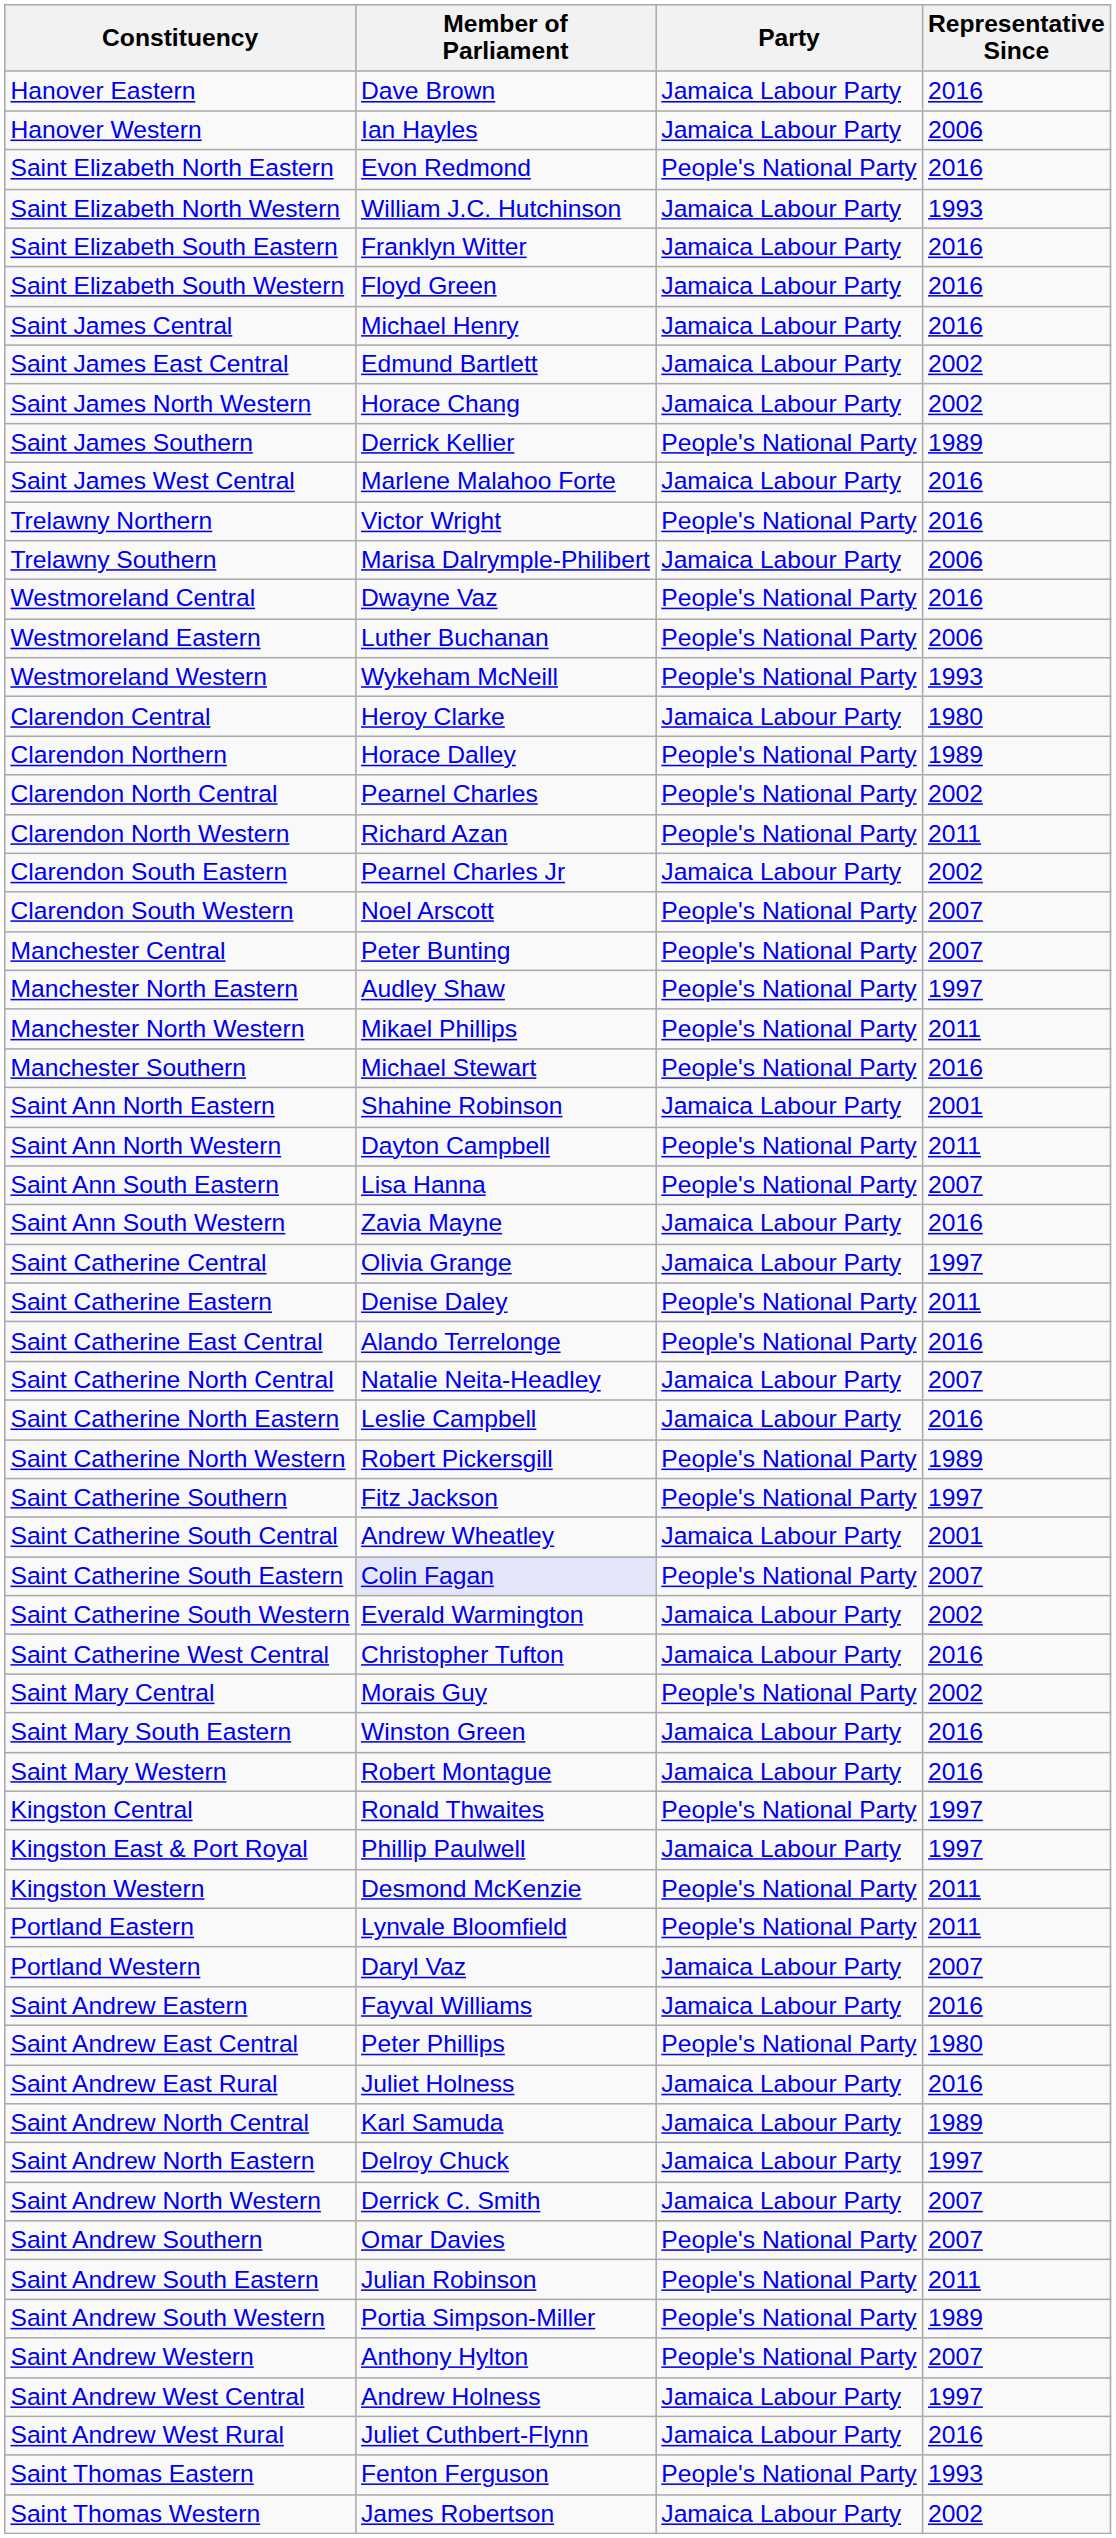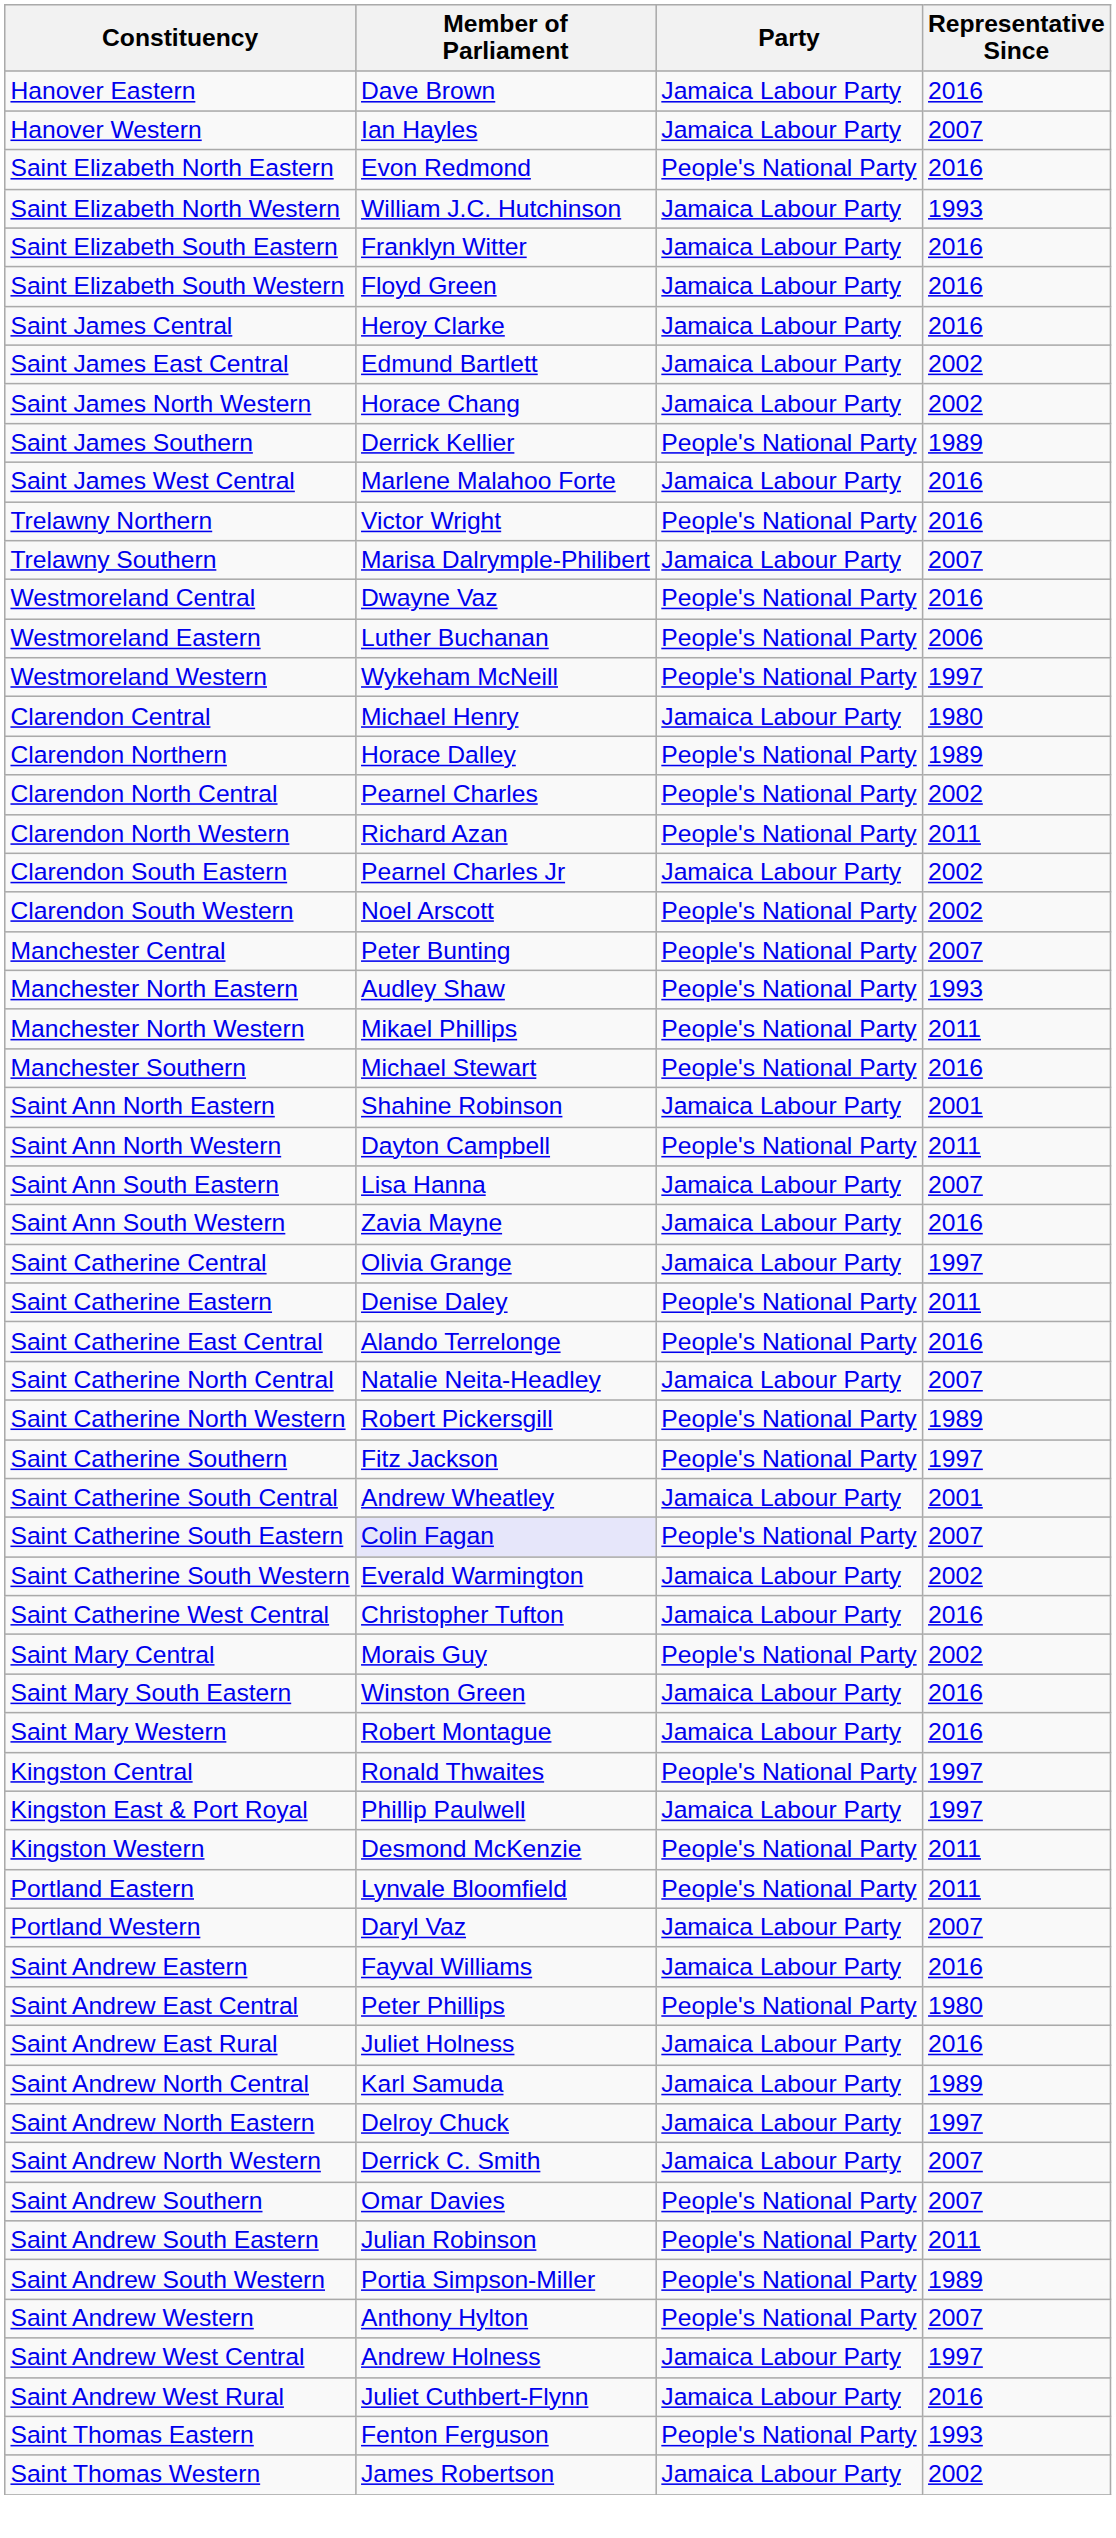Hanover Western | Representative Since: 2006 -> 2007
Saint James Central | Member of Parliament: Michael Henry -> Heroy Clarke
Trelawny Southern | Representative Since: 2006 -> 2007
Westmoreland Western | Representative Since: 1993 -> 1997
Clarendon Central | Member of Parliament: Heroy Clarke -> Michael Henry
Clarendon South Western | Representative Since: 2007 -> 2002
Manchester North Eastern | Representative Since: 1997 -> 1993
Saint Ann South Eastern | Party: People's National Party -> Jamaica Labour Party
- row: Saint Catherine North Eastern | Leslie Campbell | Jamaica Labour Party | 2016
